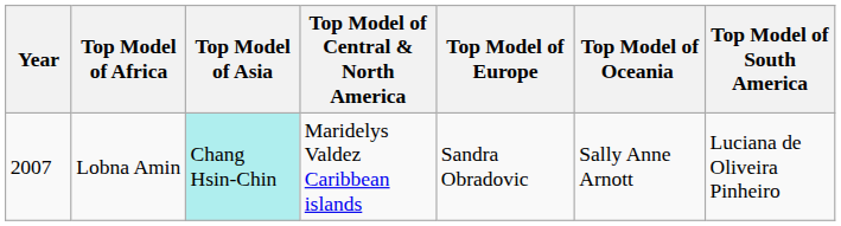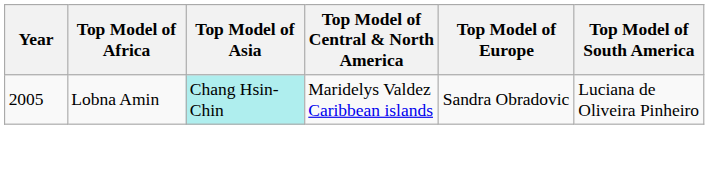- column: Top Model of Oceania | Sally Anne Arnott
Lobna Amin | Year: 2007 -> 2005
